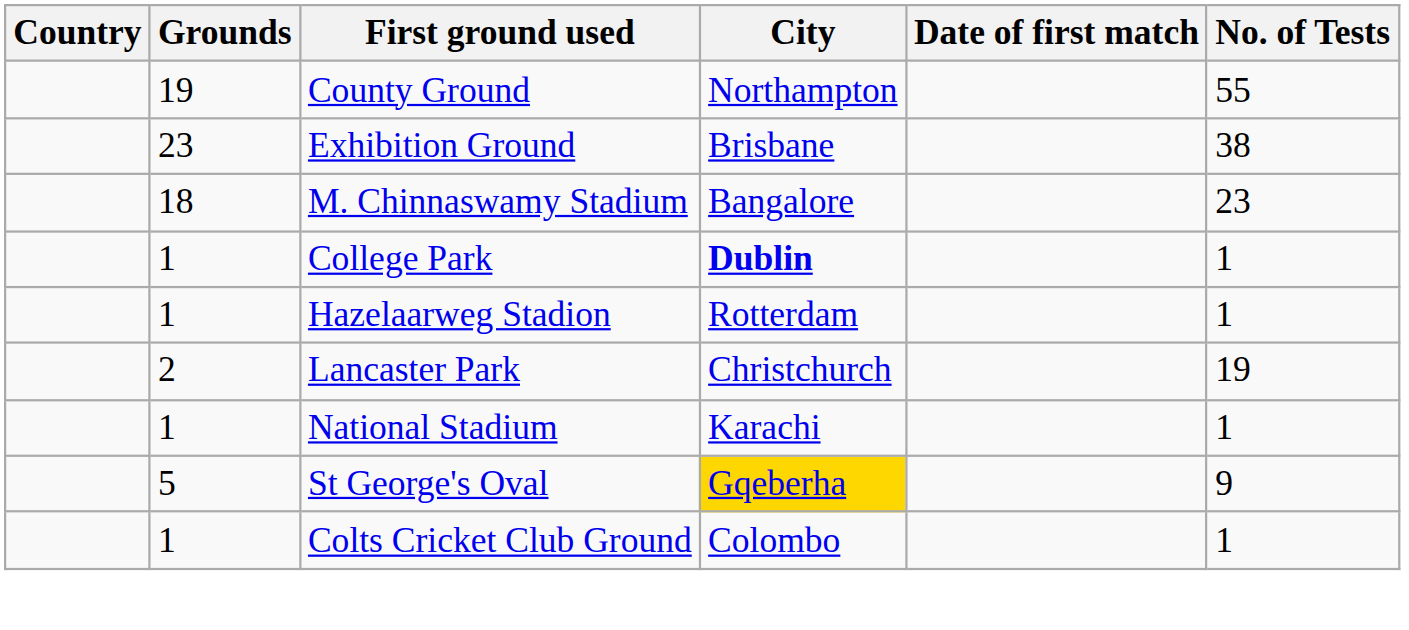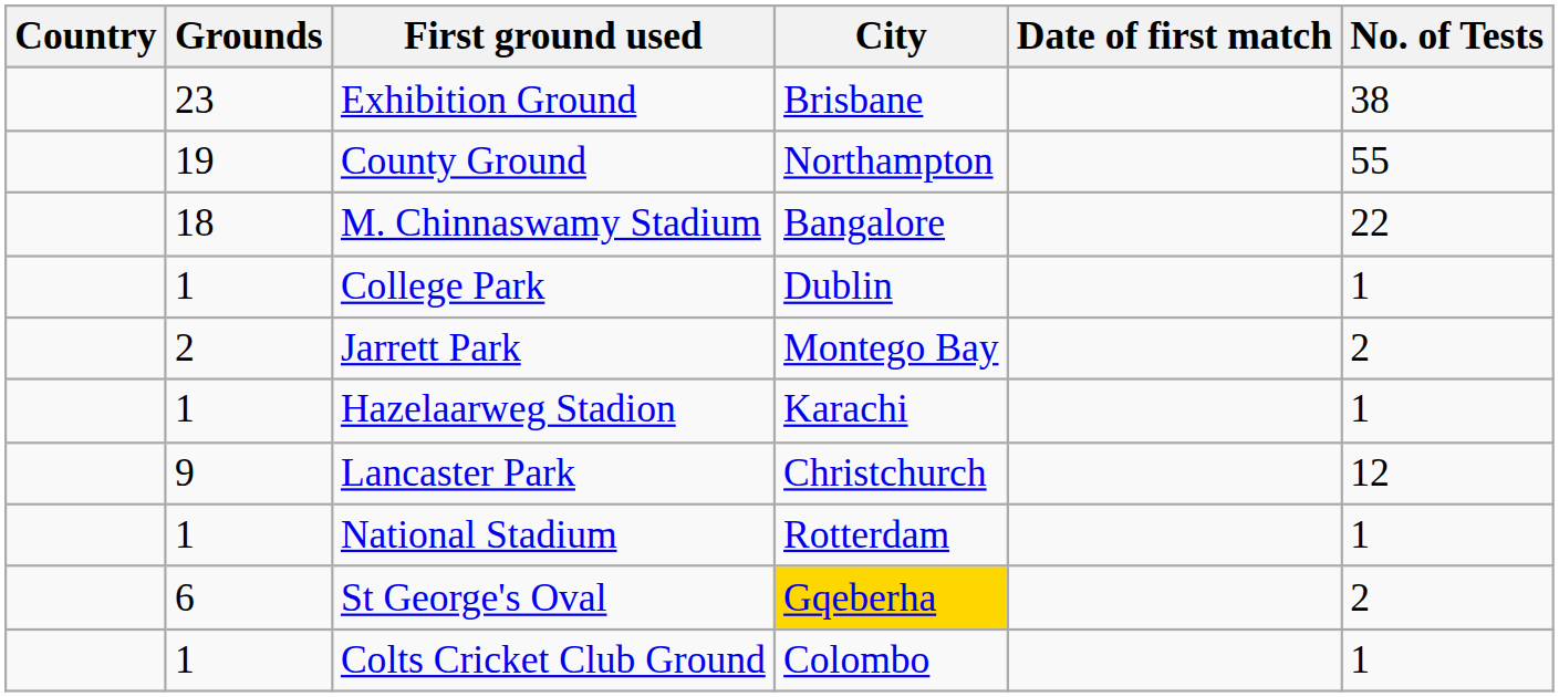rows swapped: Exhibition Ground <-> County Ground
M. Chinnaswamy Stadium | No. of Tests: 23 -> 22
College Park | City: bold -> normal
+ row: 2 | Jarrett Park | Montego Bay | 2
Hazelaarweg Stadion | City: Rotterdam -> Karachi
Lancaster Park | Grounds: 2 -> 9
Lancaster Park | No. of Tests: 19 -> 12
National Stadium | City: Karachi -> Rotterdam
St George's Oval | Grounds: 5 -> 6
St George's Oval | No. of Tests: 9 -> 2
